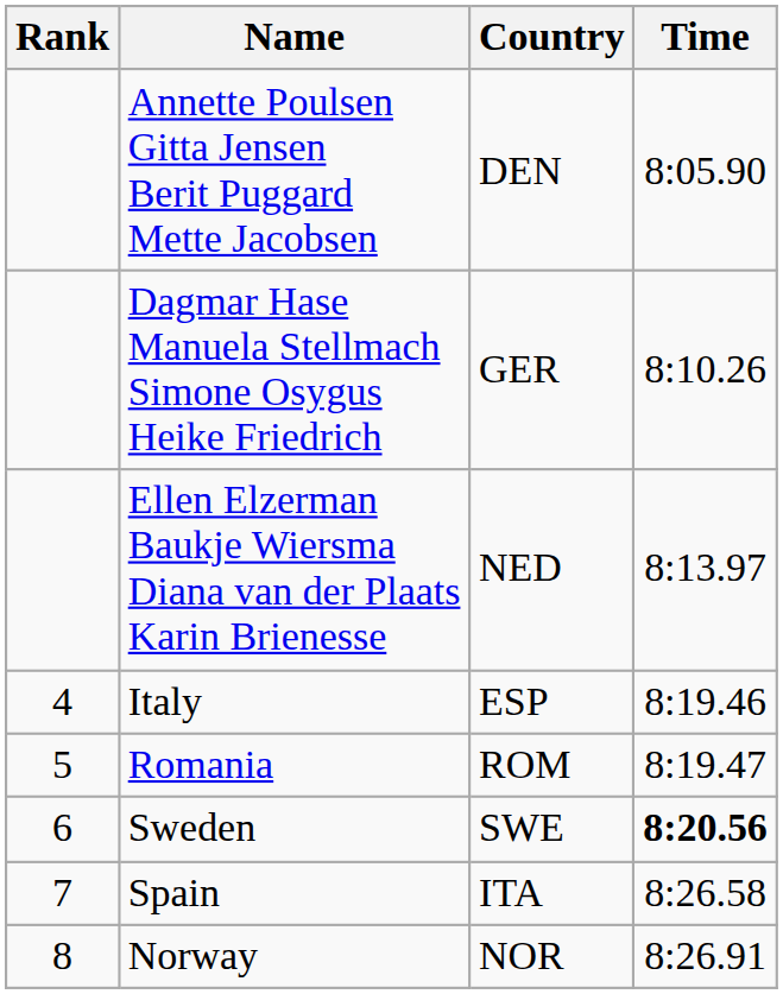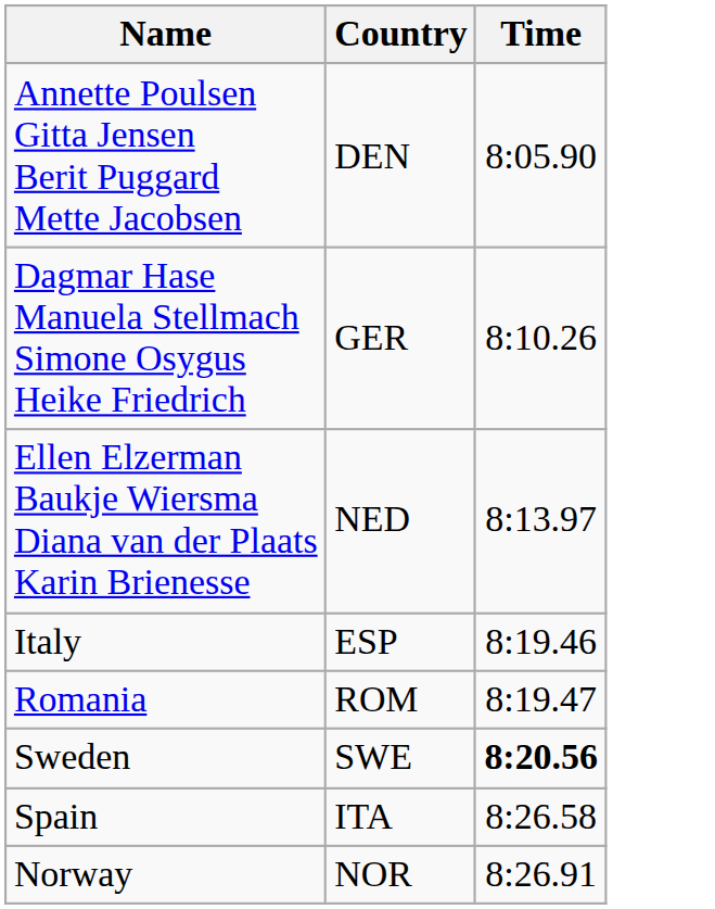- column: Rank | 4 | 5 | 6 | 7 | 8
